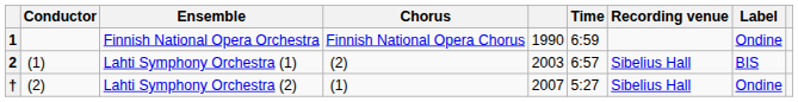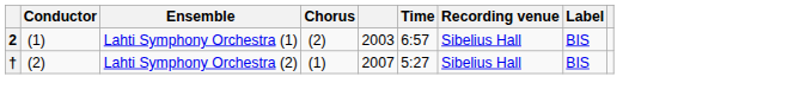- row: 1 | Finnish National Opera Orchestra | Finnish National Opera Chorus | 1990 | 6:59 | Ondine
† | Label: Ondine -> BIS
